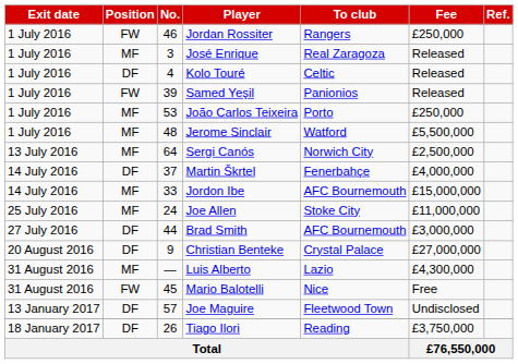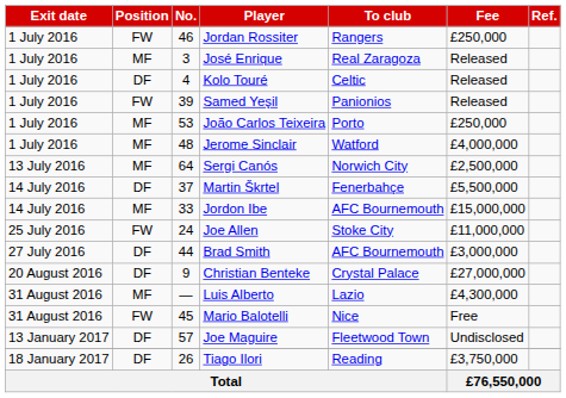Jerome Sinclair | Fee: £5,500,000 -> £4,000,000
Martin Škrtel | Fee: £4,000,000 -> £5,500,000
Joe Allen | Position: MF -> FW
